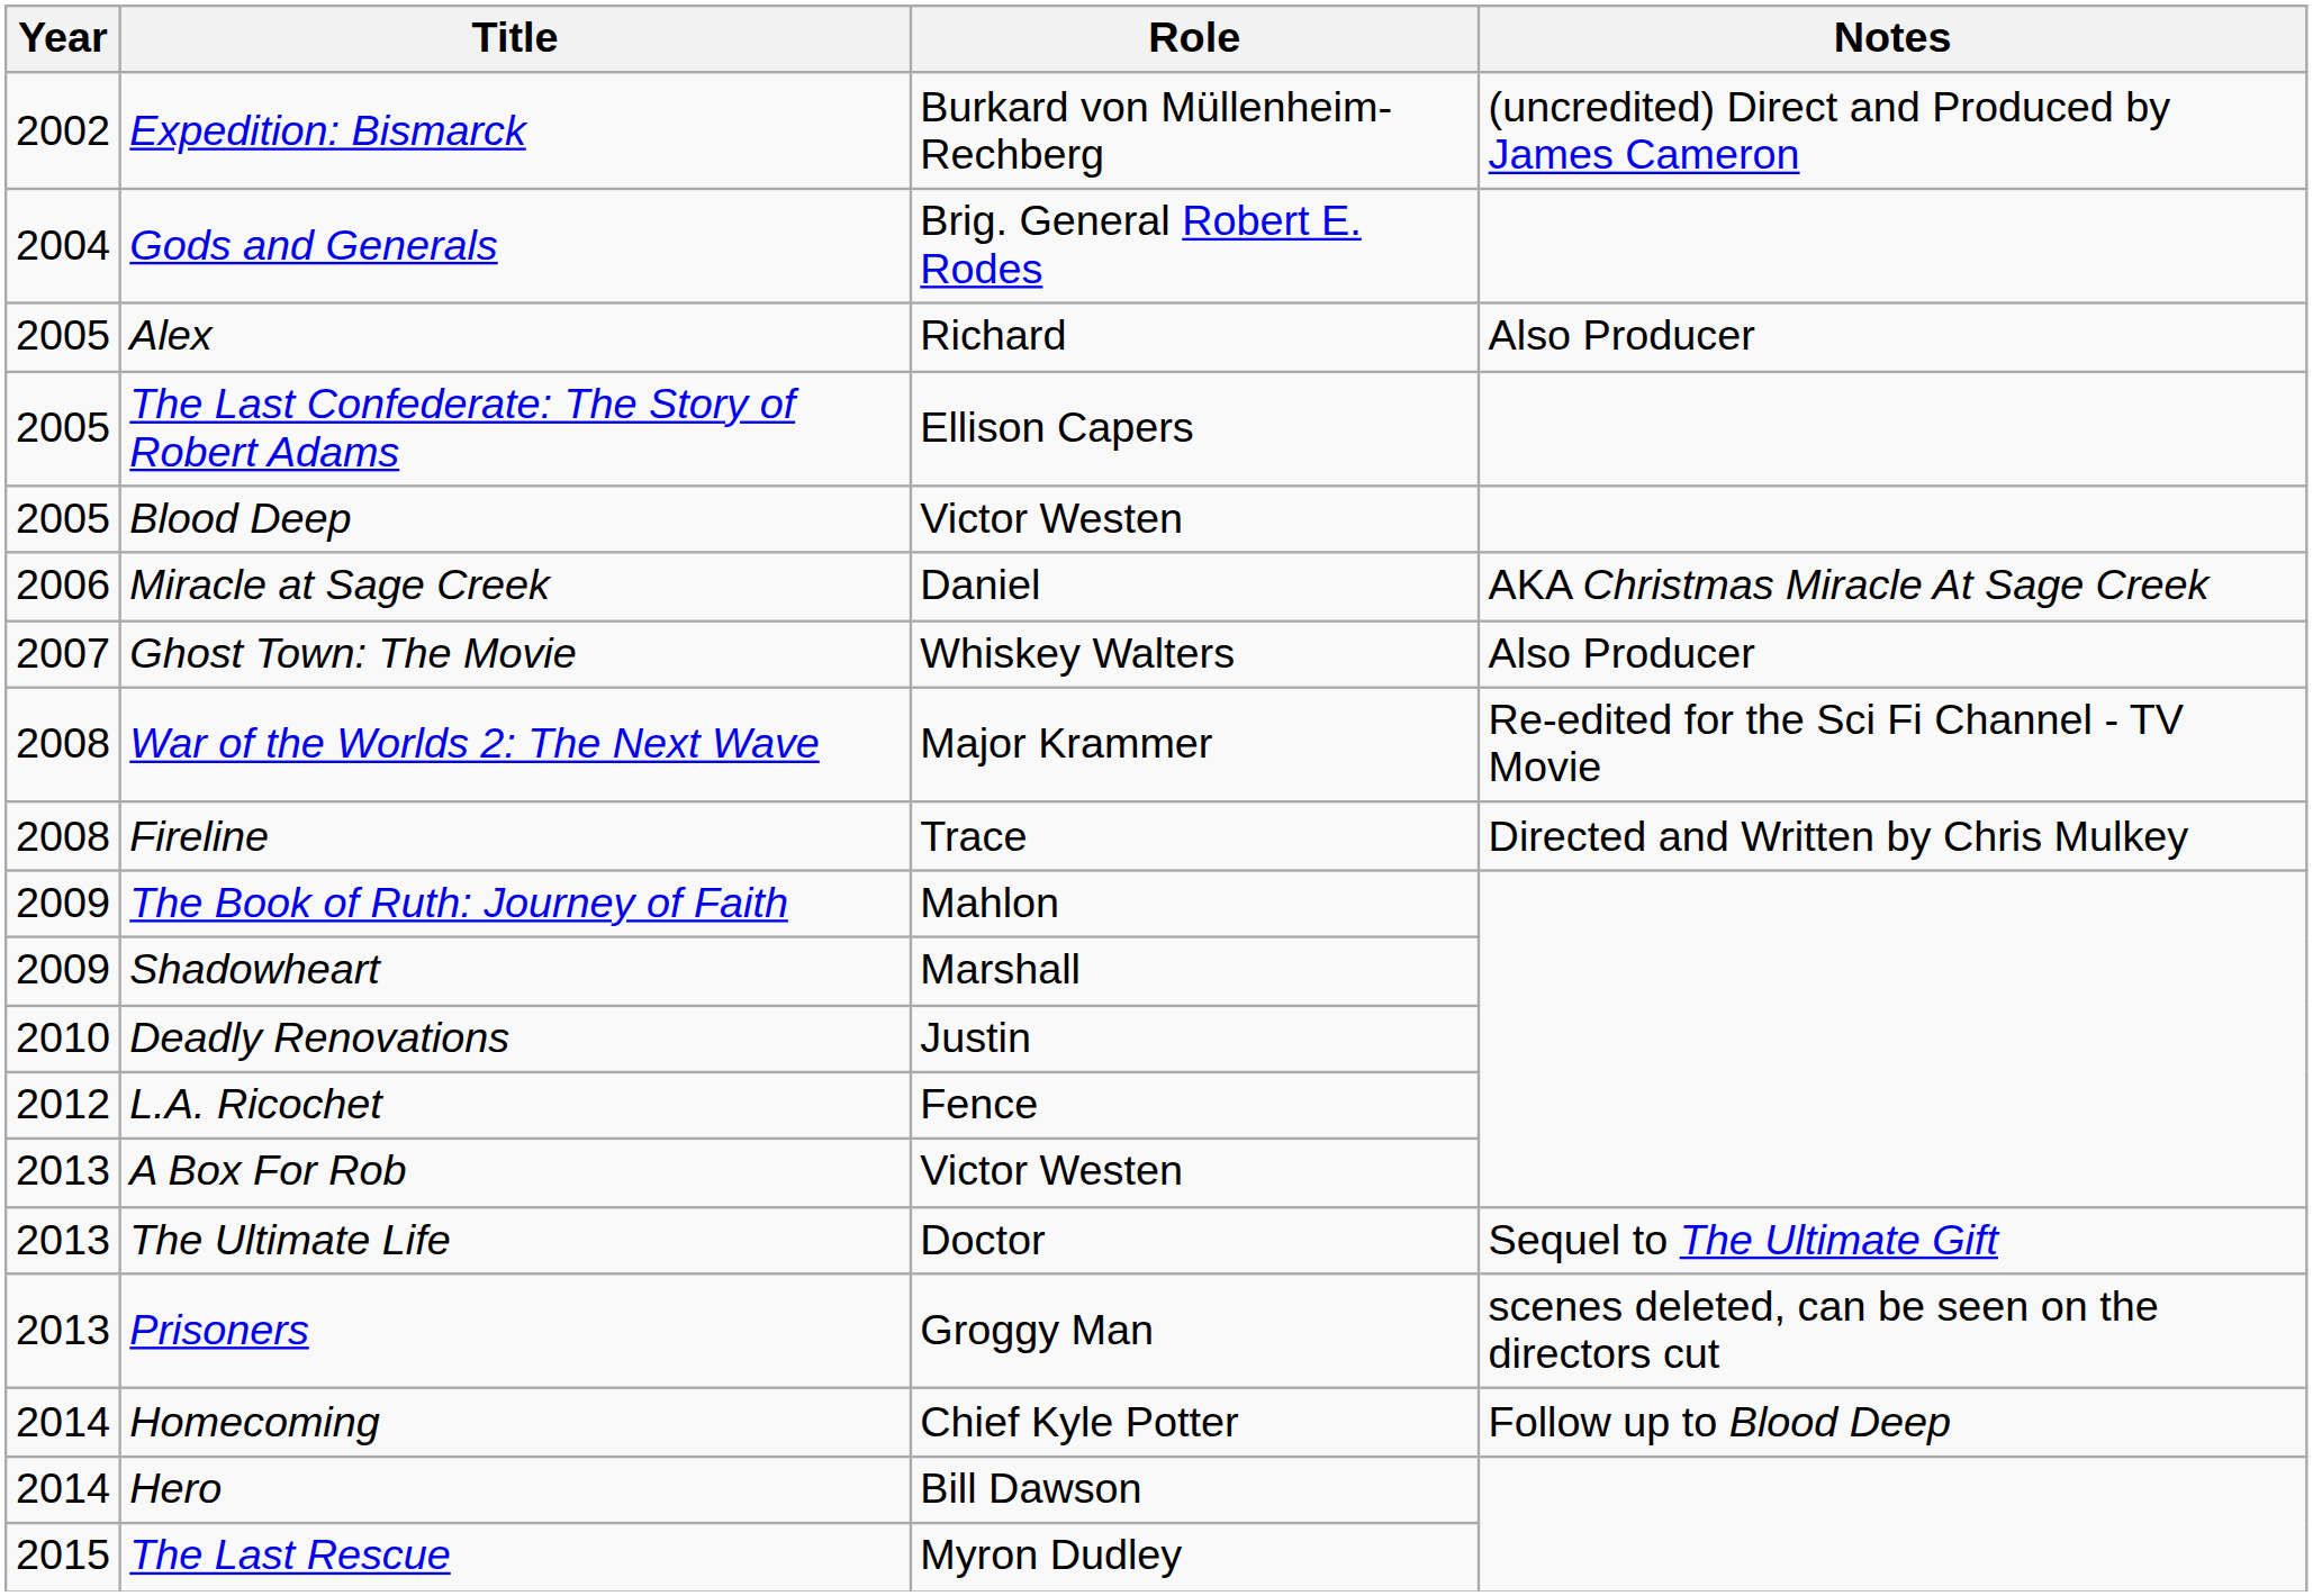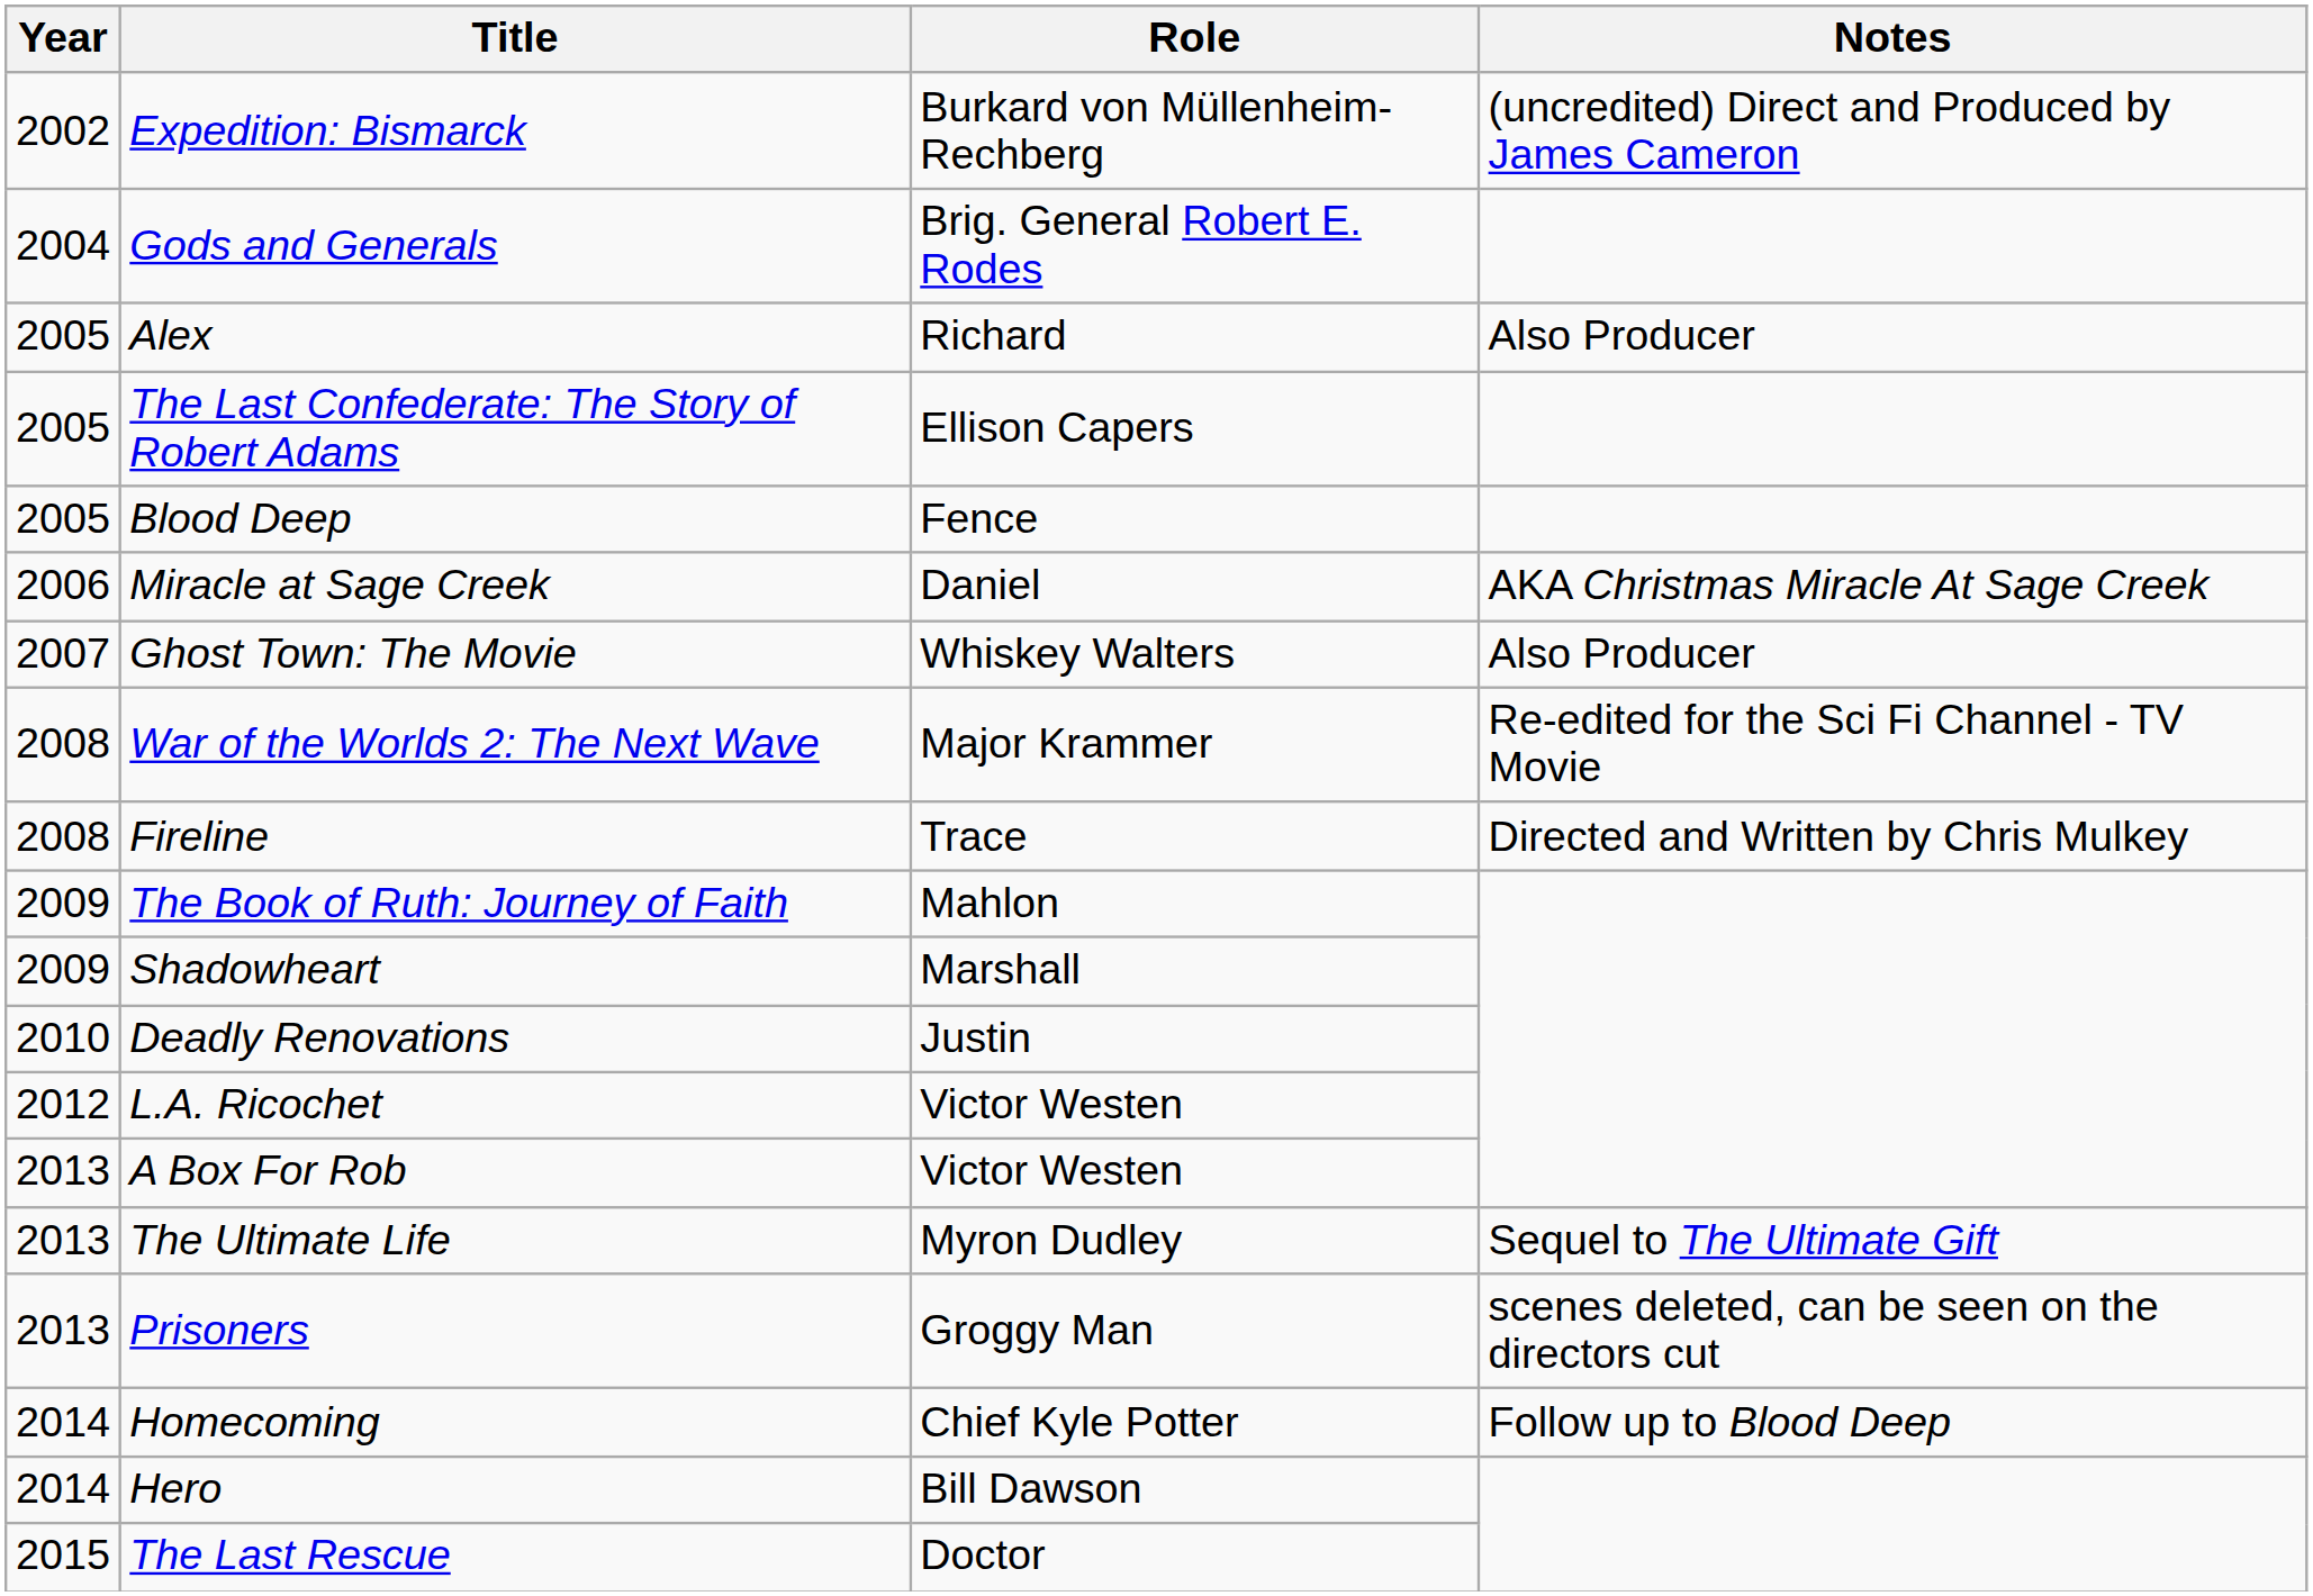Blood Deep | Role: Victor Westen -> Fence
L.A. Ricochet | Role: Fence -> Victor Westen
The Ultimate Life | Role: Doctor -> Myron Dudley
The Last Rescue | Role: Myron Dudley -> Doctor
